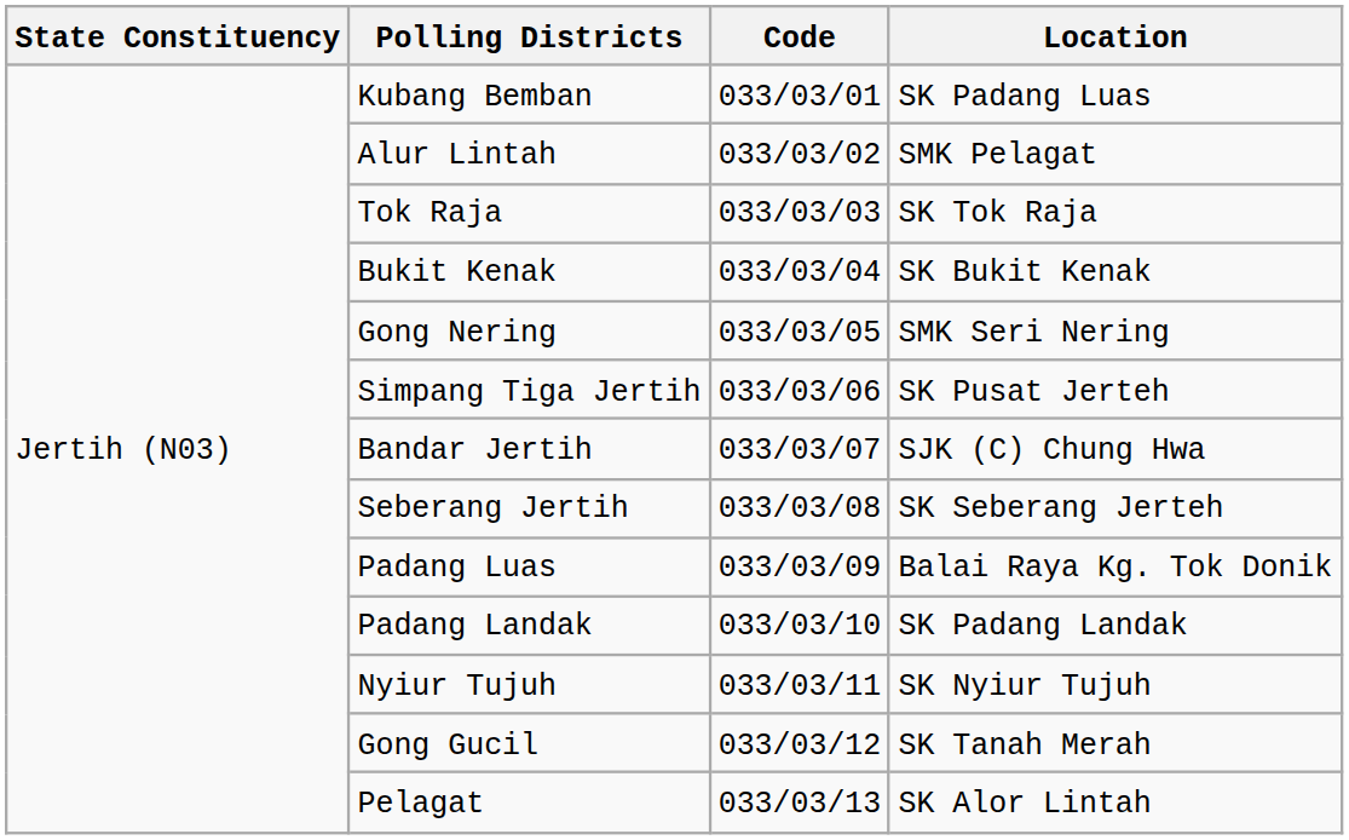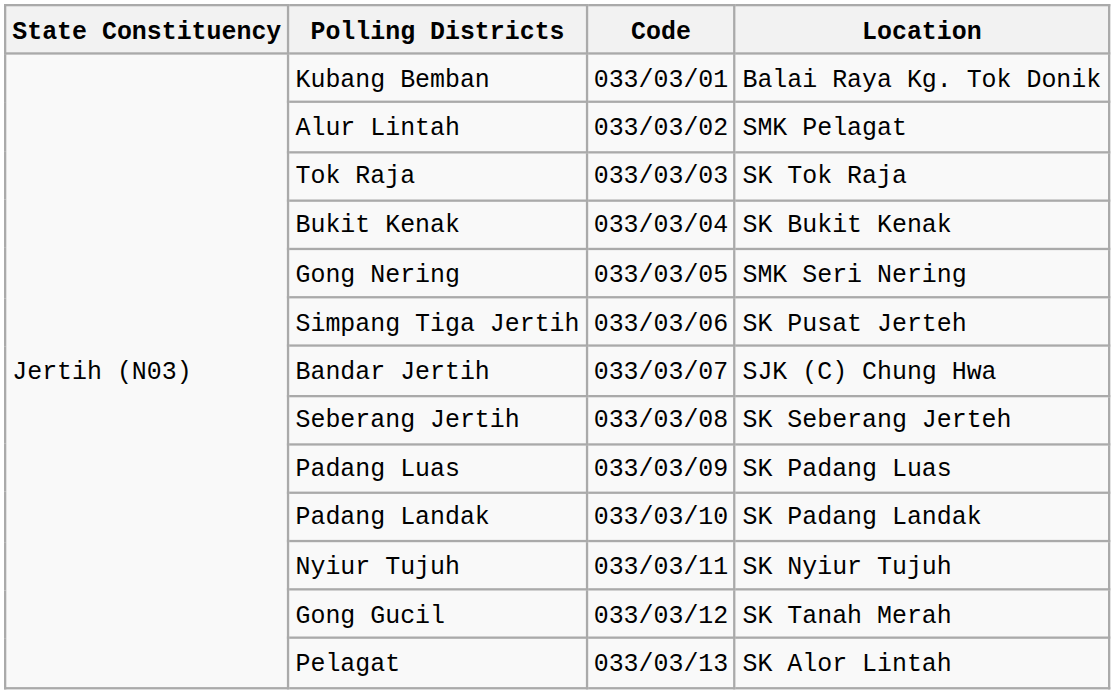Kubang Bemban | Location: SK Padang Luas -> Balai Raya Kg. Tok Donik
Padang Luas | Location: Balai Raya Kg. Tok Donik -> SK Padang Luas
